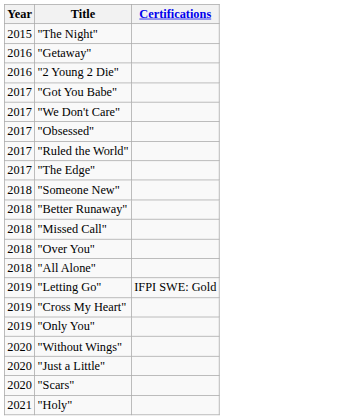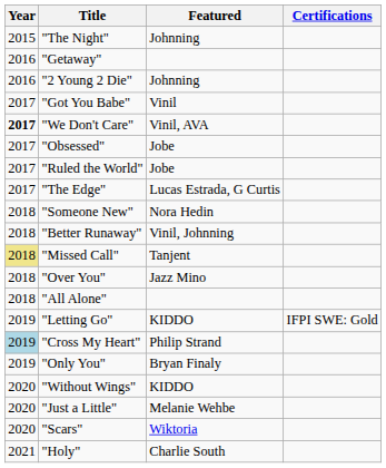+ column: Featured | Johnning | Johnning | Vinil | Vinil, AVA | Jobe | Jobe | Lucas Estrada, G Curtis | Nora Hedin | Vinil, Johnning | Tanjent | Jazz Mino | KIDDO | Philip Strand | Bryan Finaly | KIDDO | Melanie Wehbe | Wiktoria | Charlie South
"We Don't Care" | Year: normal -> bold
"Missed Call" | Year: no background -> khaki background
"Cross My Heart" | Year: no background -> lightblue background
